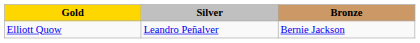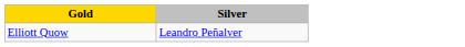- column: Bronze | Bernie Jackson
